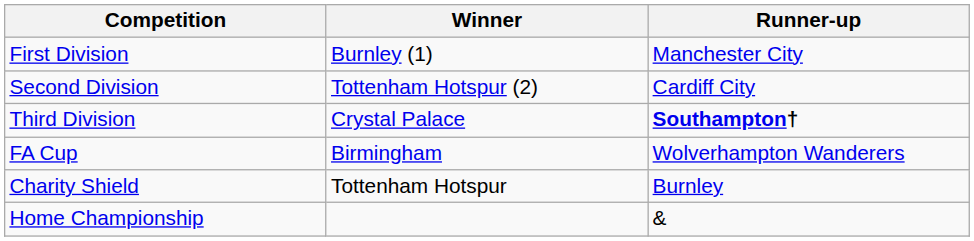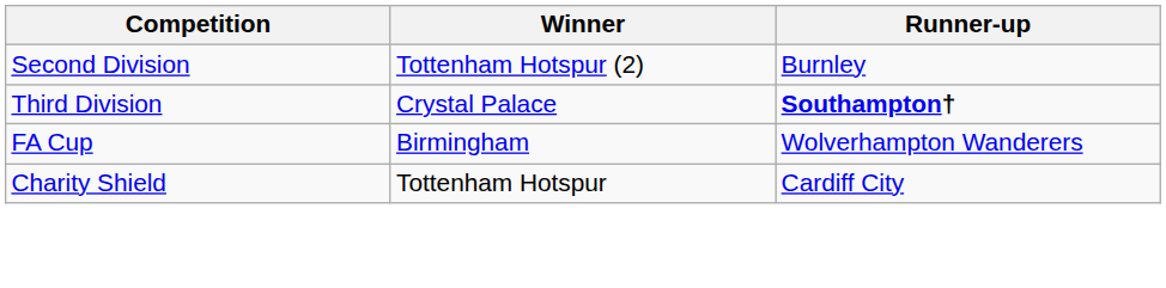- row: First Division | Burnley (1) | Manchester City
Second Division | Runner-up: Cardiff City -> Burnley
Charity Shield | Runner-up: Burnley -> Cardiff City
- row: Home Championship | &
